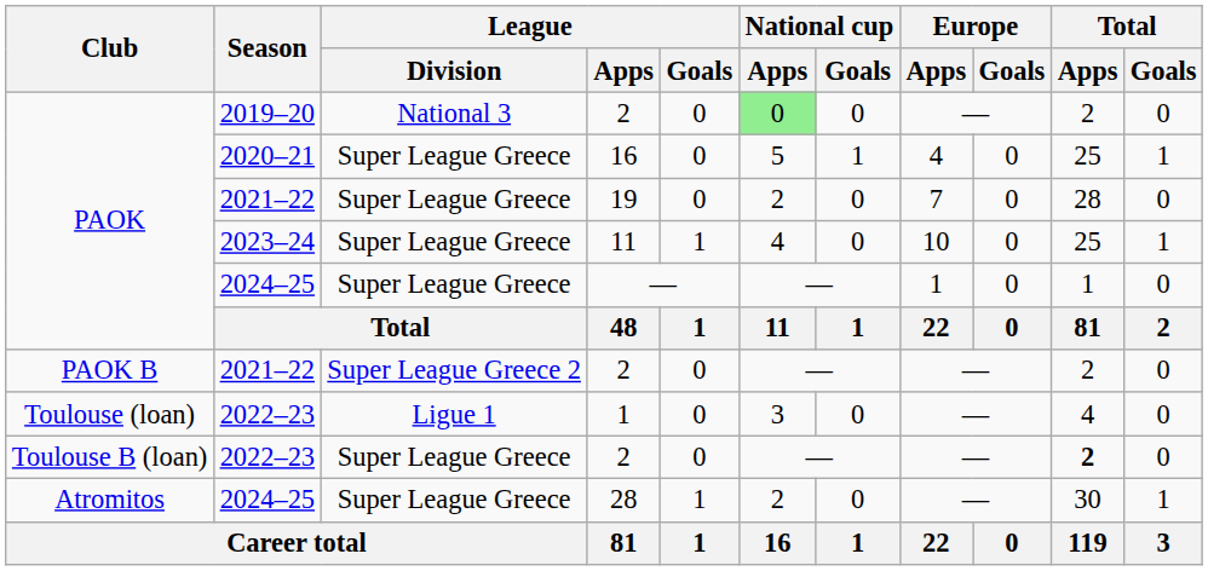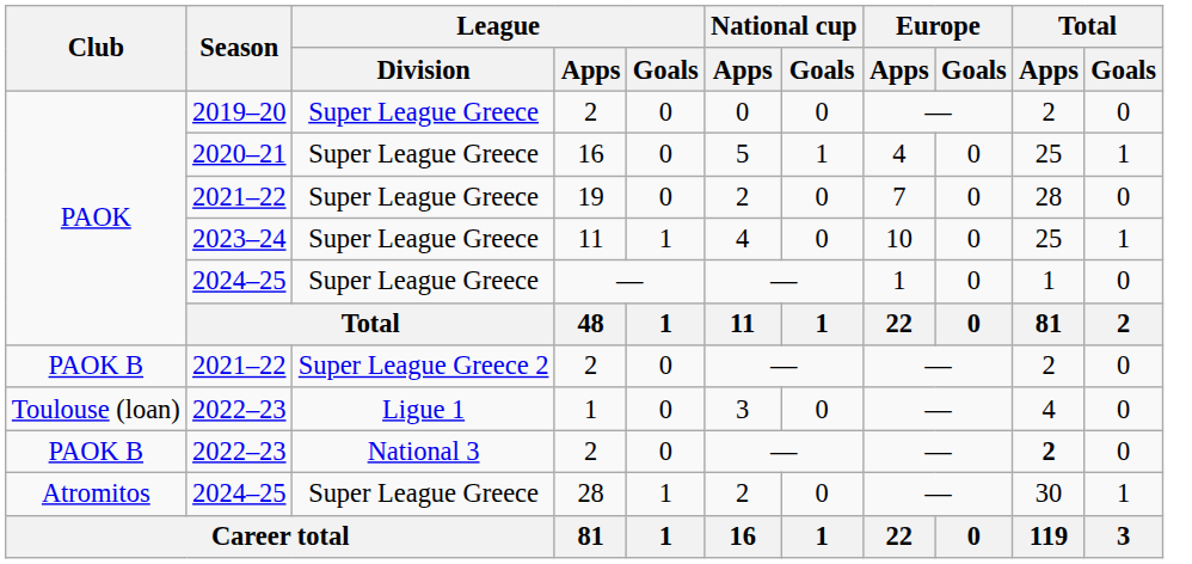2019–20 / 2 | League / Division: National 3 -> Super League Greece
2019–20 / 2 | National cup / Apps: lightgreen background -> no background
2022–23 / 2 | Club: Toulouse B (loan) -> PAOK B
2022–23 / 2 | League / Division: Super League Greece -> National 3
